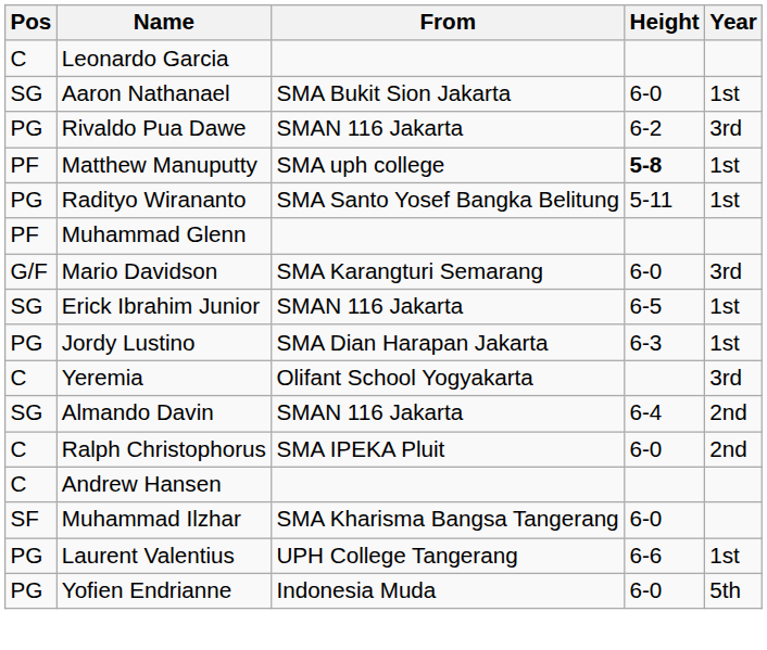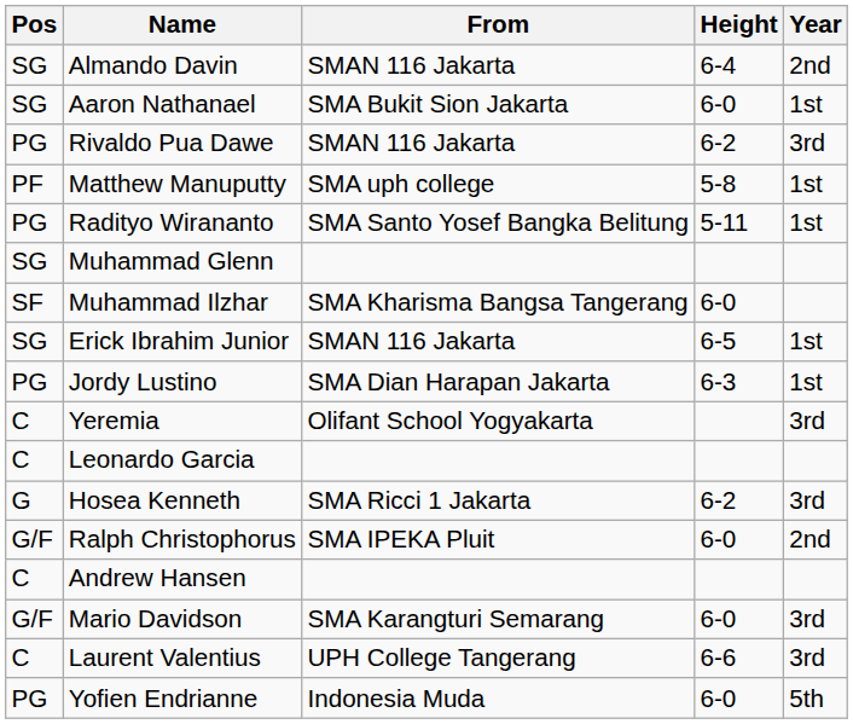rows swapped: Almando Davin <-> Leonardo Garcia
Matthew Manuputty | Height: bold -> normal
Muhammad Glenn | Pos: PF -> SG
rows swapped: Mario Davidson <-> Muhammad Ilzhar
+ row: G | Hosea Kenneth | SMA Ricci 1 Jakarta | 6-2 | 3rd
Ralph Christophorus | Pos: C -> G/F
Laurent Valentius | Pos: PG -> C
Laurent Valentius | Year: 1st -> 3rd
